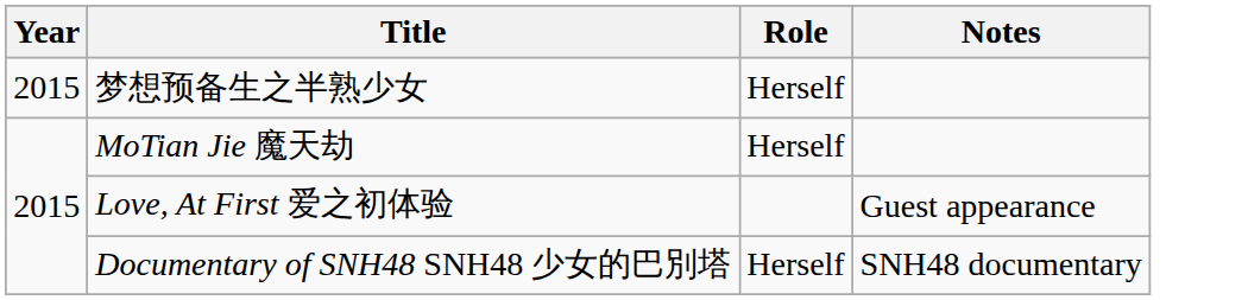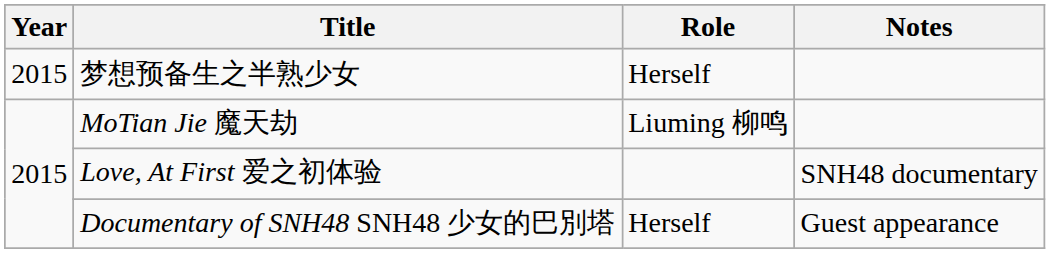MoTian Jie 魔天劫 | Role: Herself -> Liuming 柳鸣
Love, At First 爱之初体验 | Notes: Guest appearance -> SNH48 documentary
Documentary of SNH48 SNH48 少女的巴別塔 | Notes: SNH48 documentary -> Guest appearance
